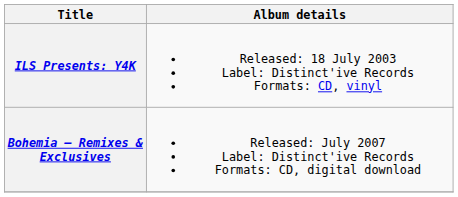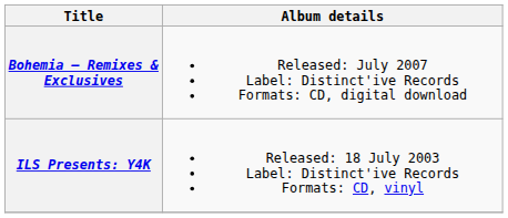rows swapped: ILS Presents: Y4K <-> Bohemia – Remixes & Exclusives
